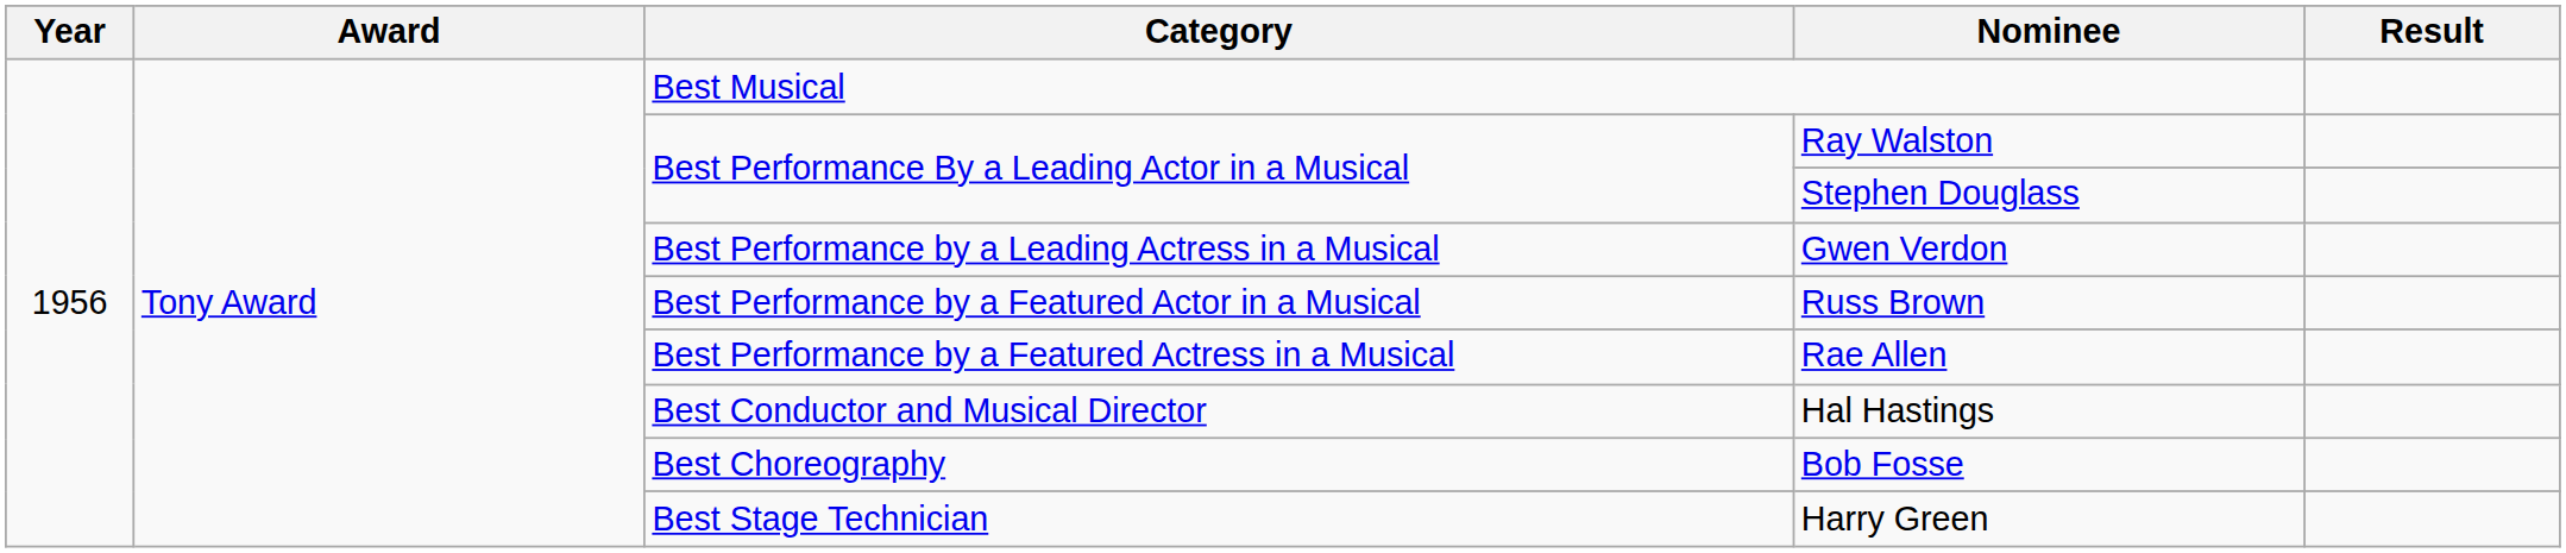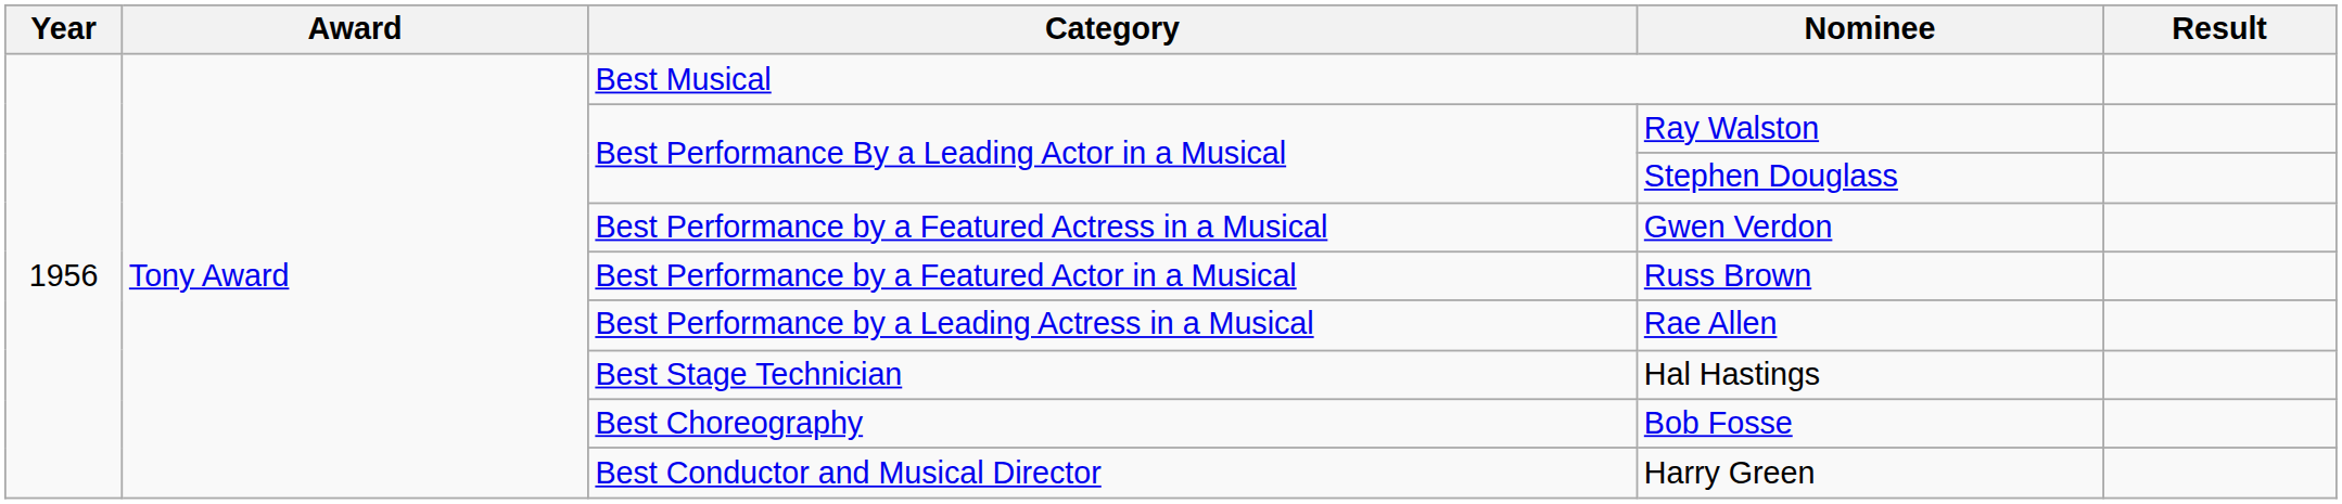Gwen Verdon | Category: Best Performance by a Leading Actress in a Musical -> Best Performance by a Featured Actress in a Musical
Rae Allen | Category: Best Performance by a Featured Actress in a Musical -> Best Performance by a Leading Actress in a Musical
Hal Hastings | Category: Best Conductor and Musical Director -> Best Stage Technician
Harry Green | Category: Best Stage Technician -> Best Conductor and Musical Director
